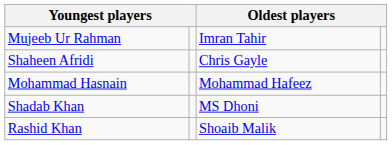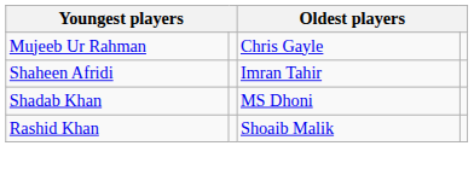Mujeeb Ur Rahman | column 3: Imran Tahir -> Chris Gayle
Shaheen Afridi | column 3: Chris Gayle -> Imran Tahir
- row: Mohammad Hasnain | Mohammad Hafeez
